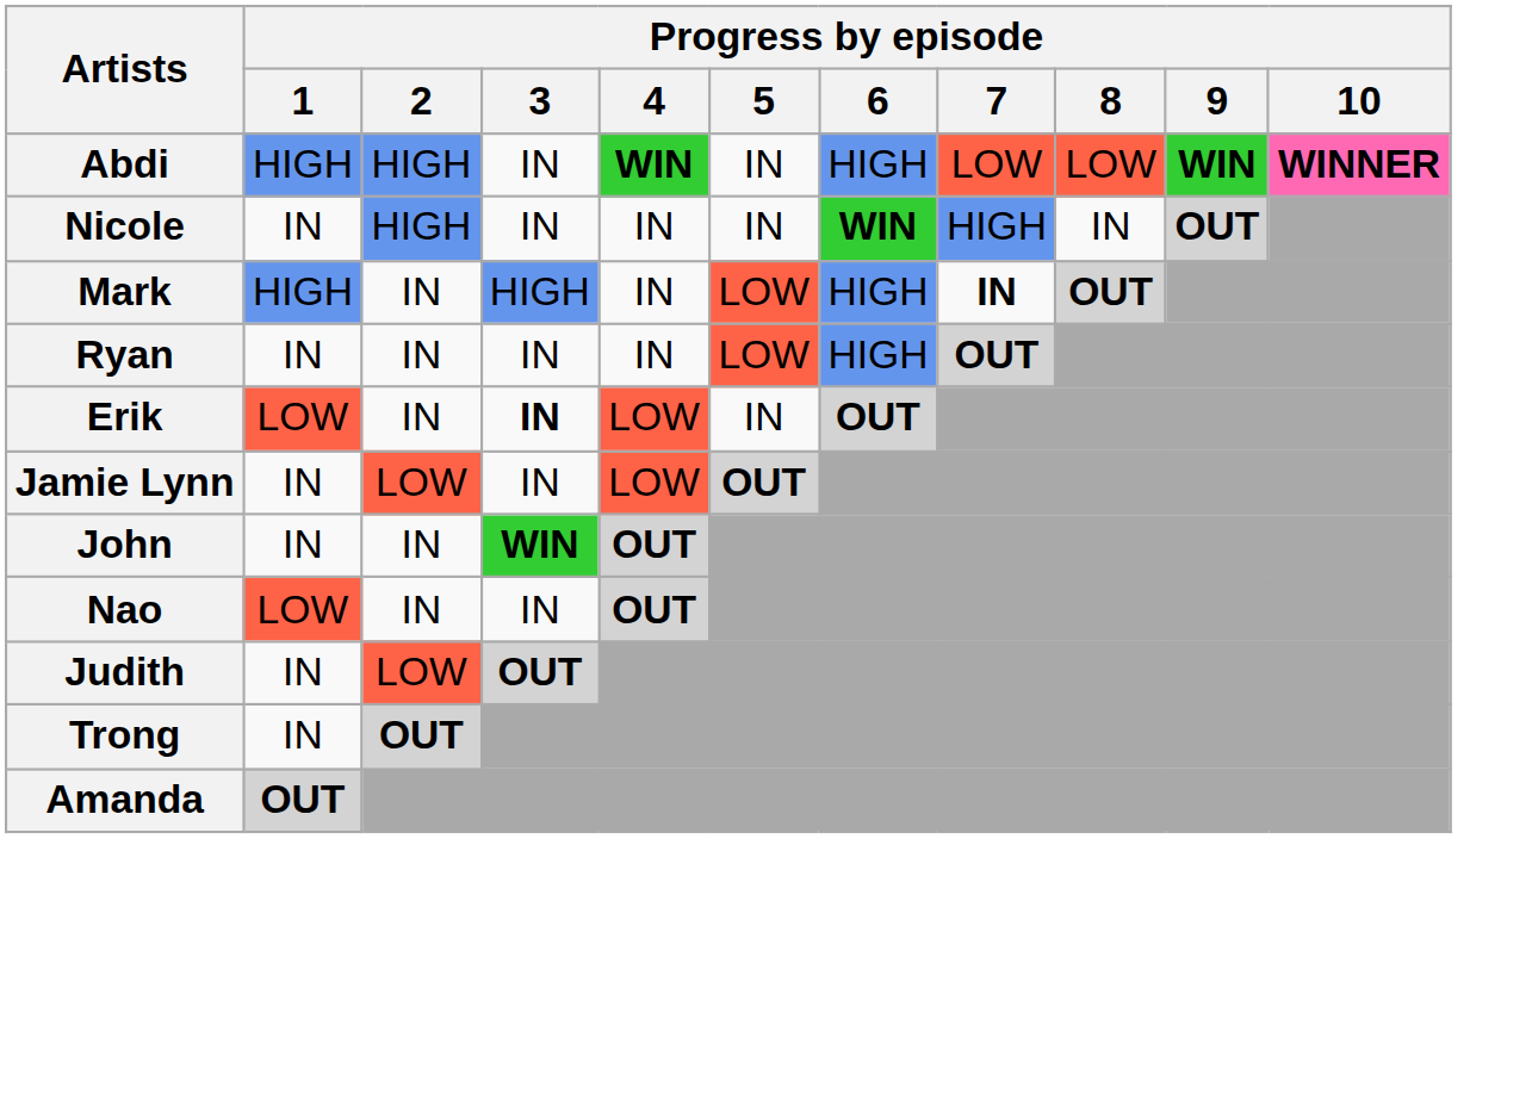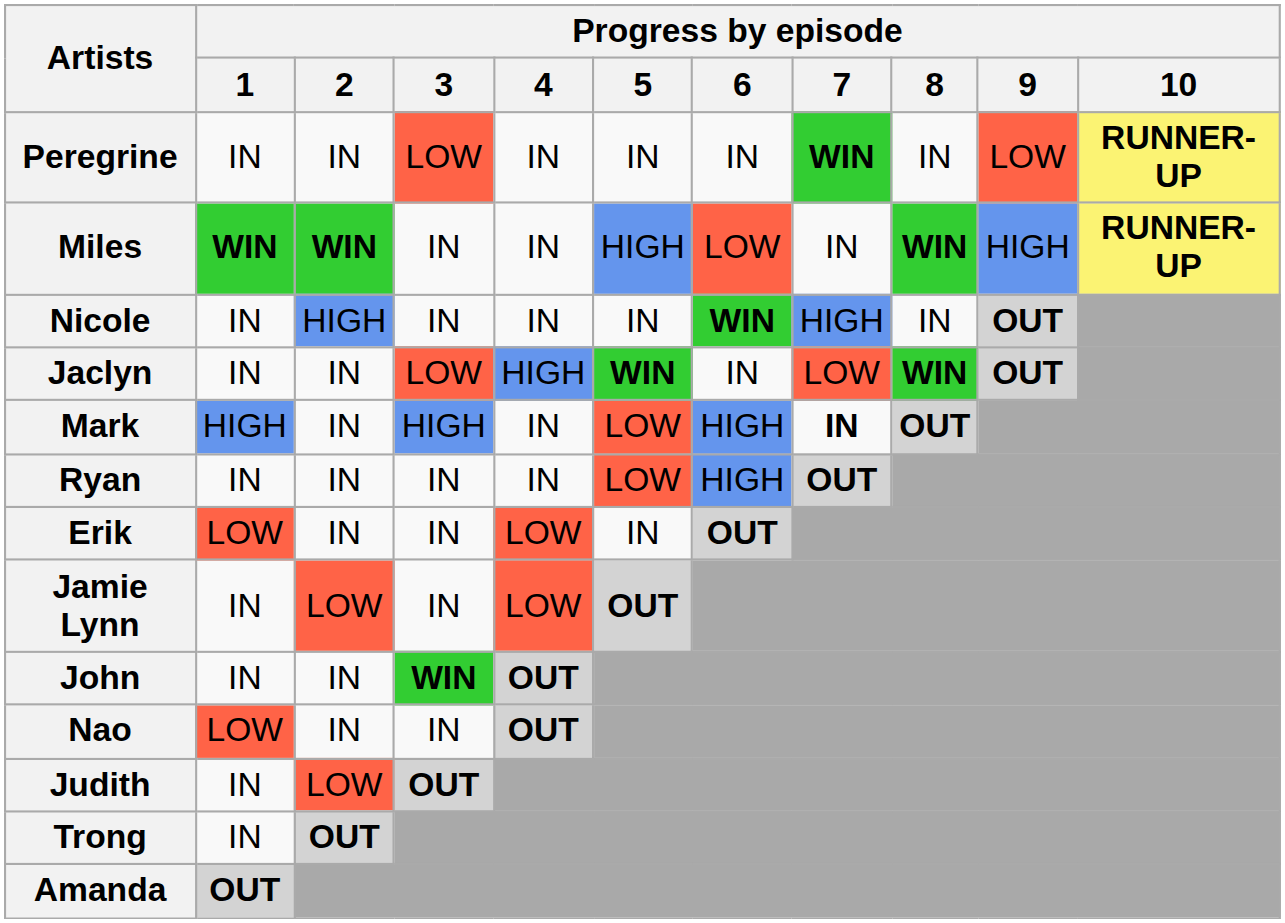- row: Abdi | HIGH | HIGH | IN | WIN | IN | HIGH | LOW | LOW | WIN | WINNER
+ row: Peregrine | IN | IN | LOW | IN | IN | IN | WIN | IN | LOW | RUNNER-UP
+ row: Miles | WIN | WIN | IN | IN | HIGH | LOW | IN | WIN | HIGH | RUNNER-UP
+ row: Jaclyn | IN | IN | LOW | HIGH | WIN | IN | LOW | WIN | OUT
Erik | Progress by episode / 3: bold -> normal
